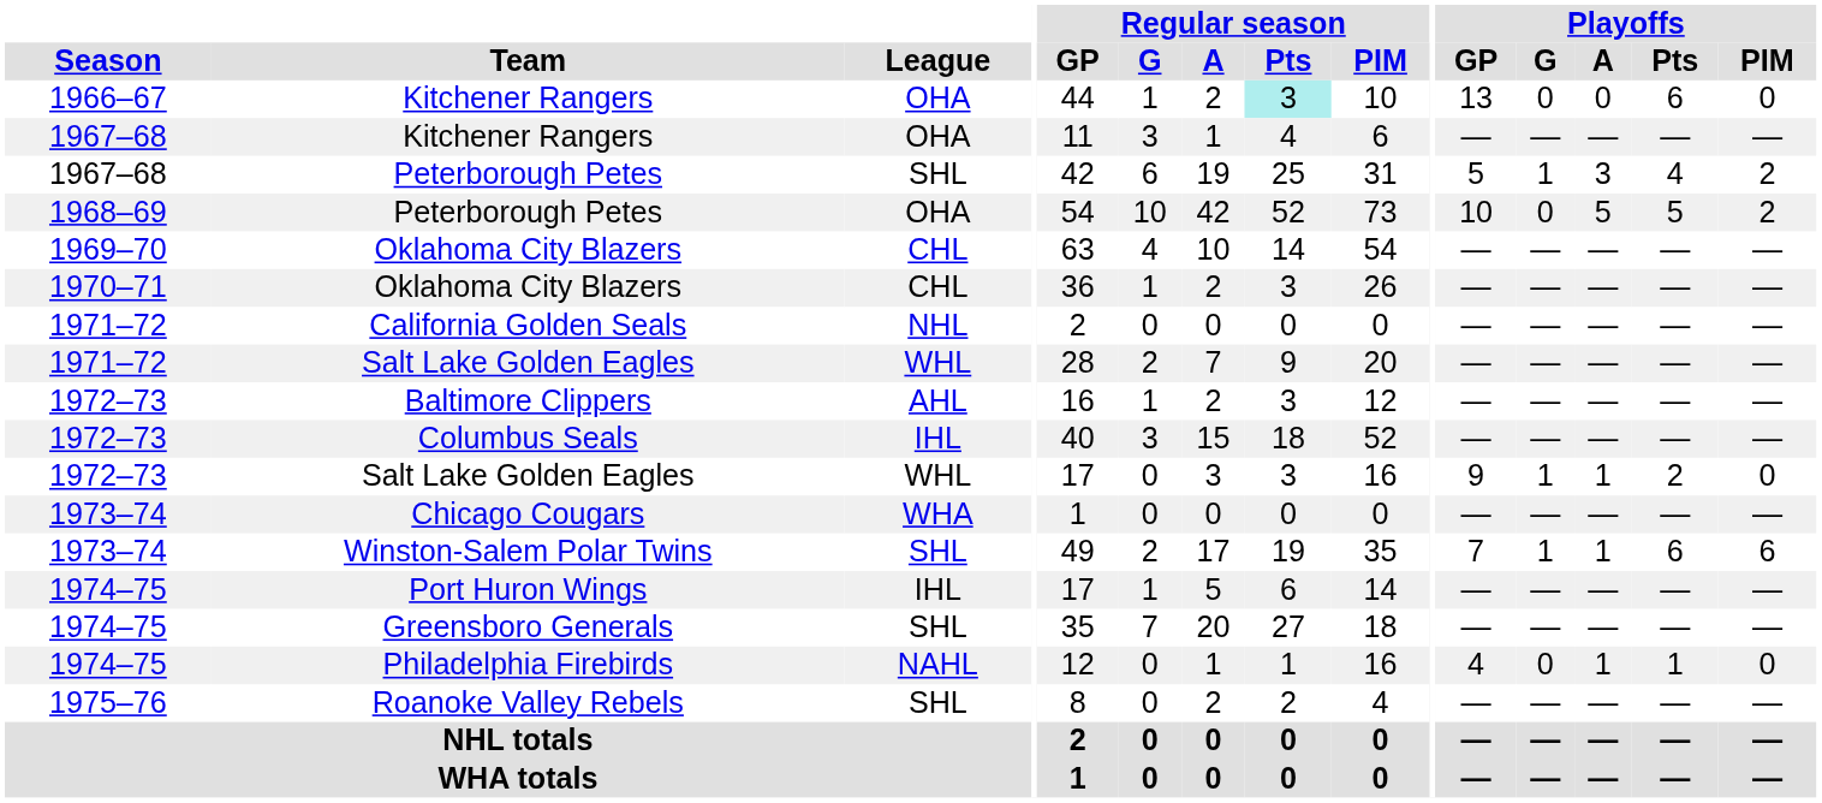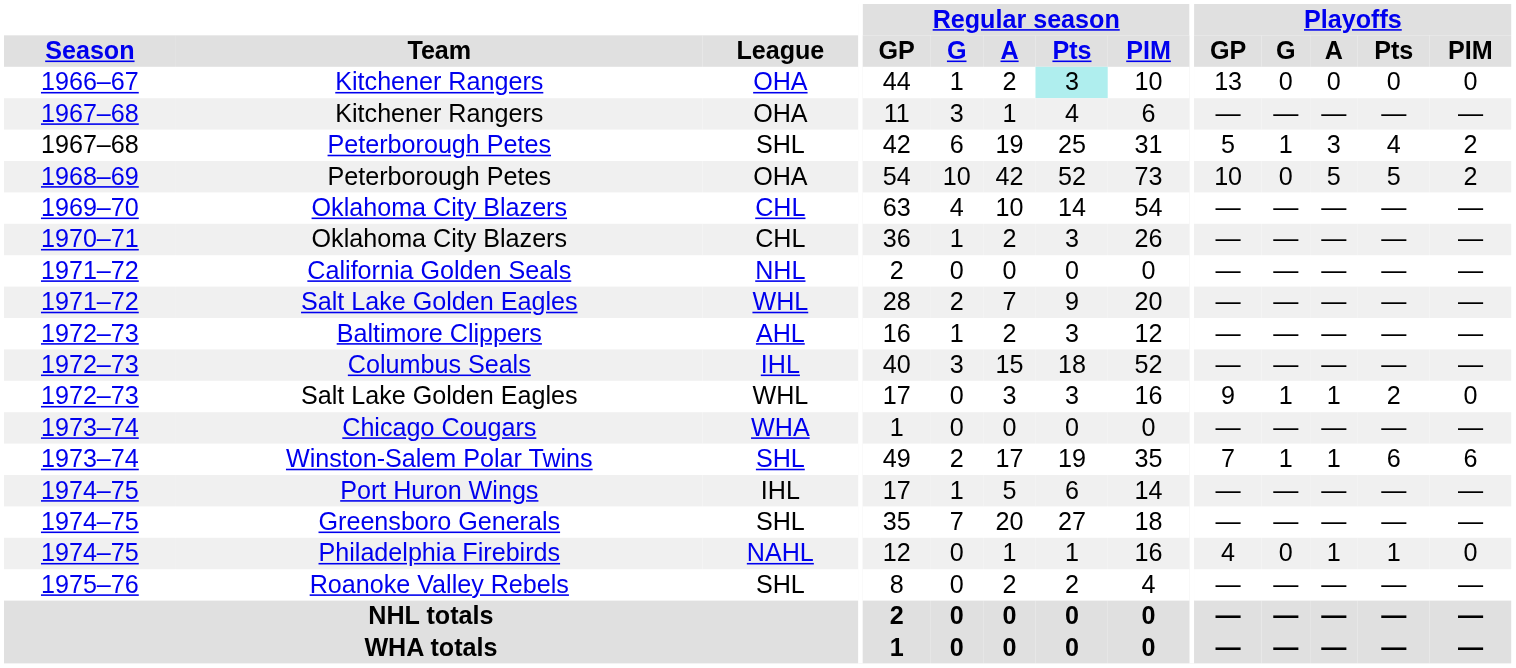1966–67 / Kitchener Rangers | Playoffs / Pts: 6 -> 0
